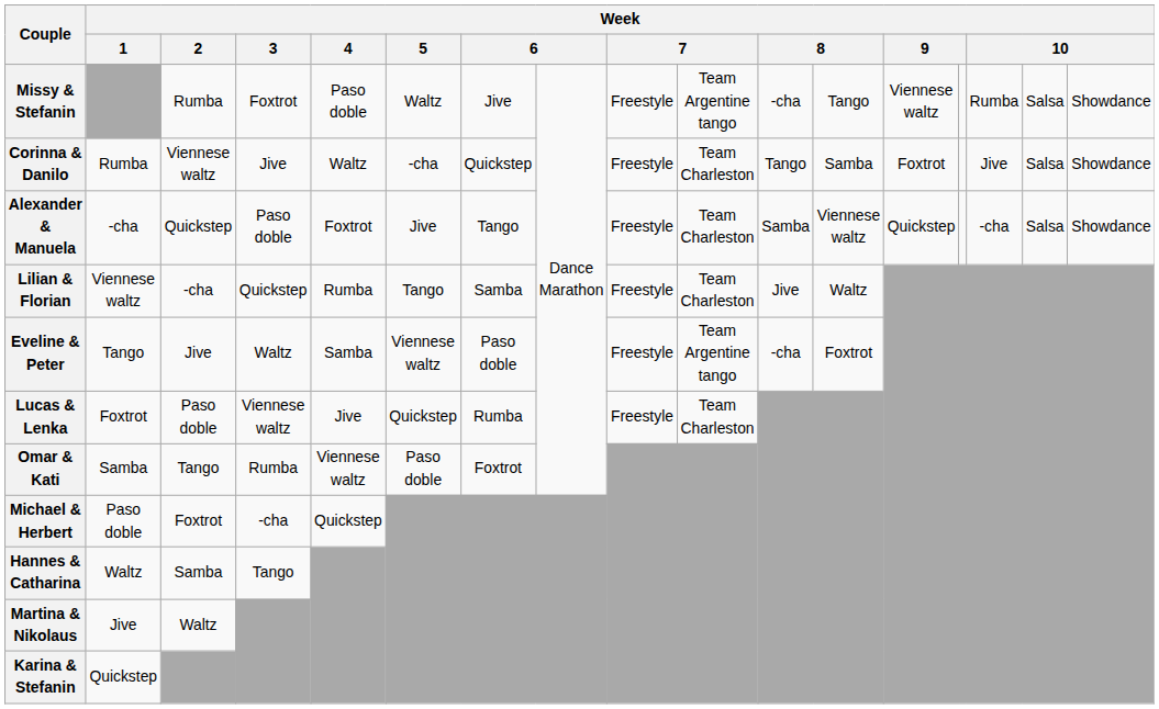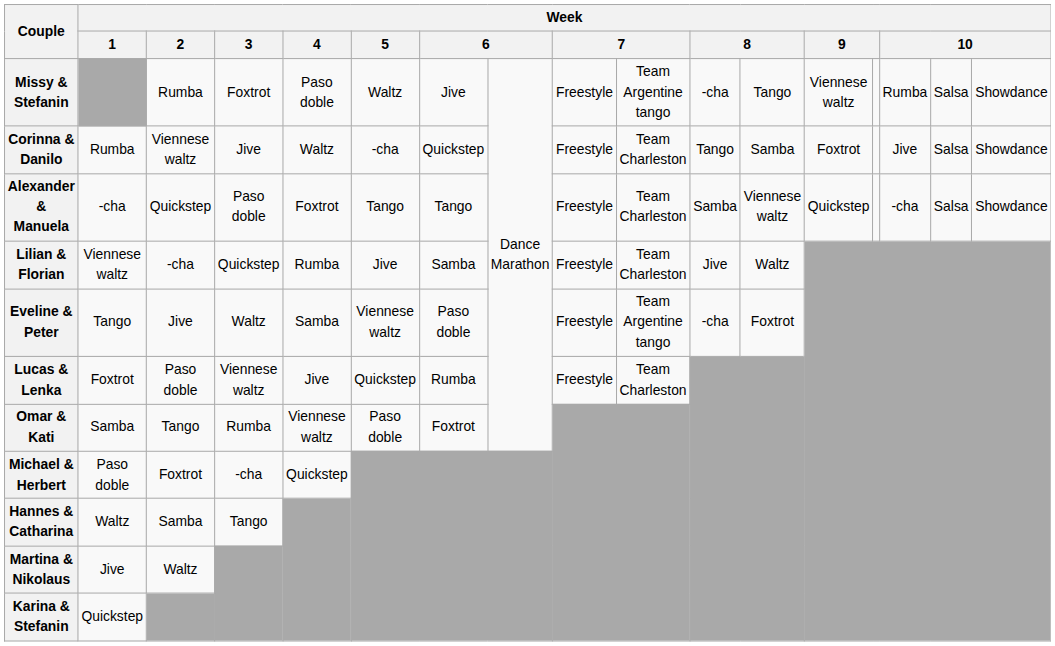Alexander & Manuela | Week / 5: Jive -> Tango
Lilian & Florian | Week / 5: Tango -> Jive
